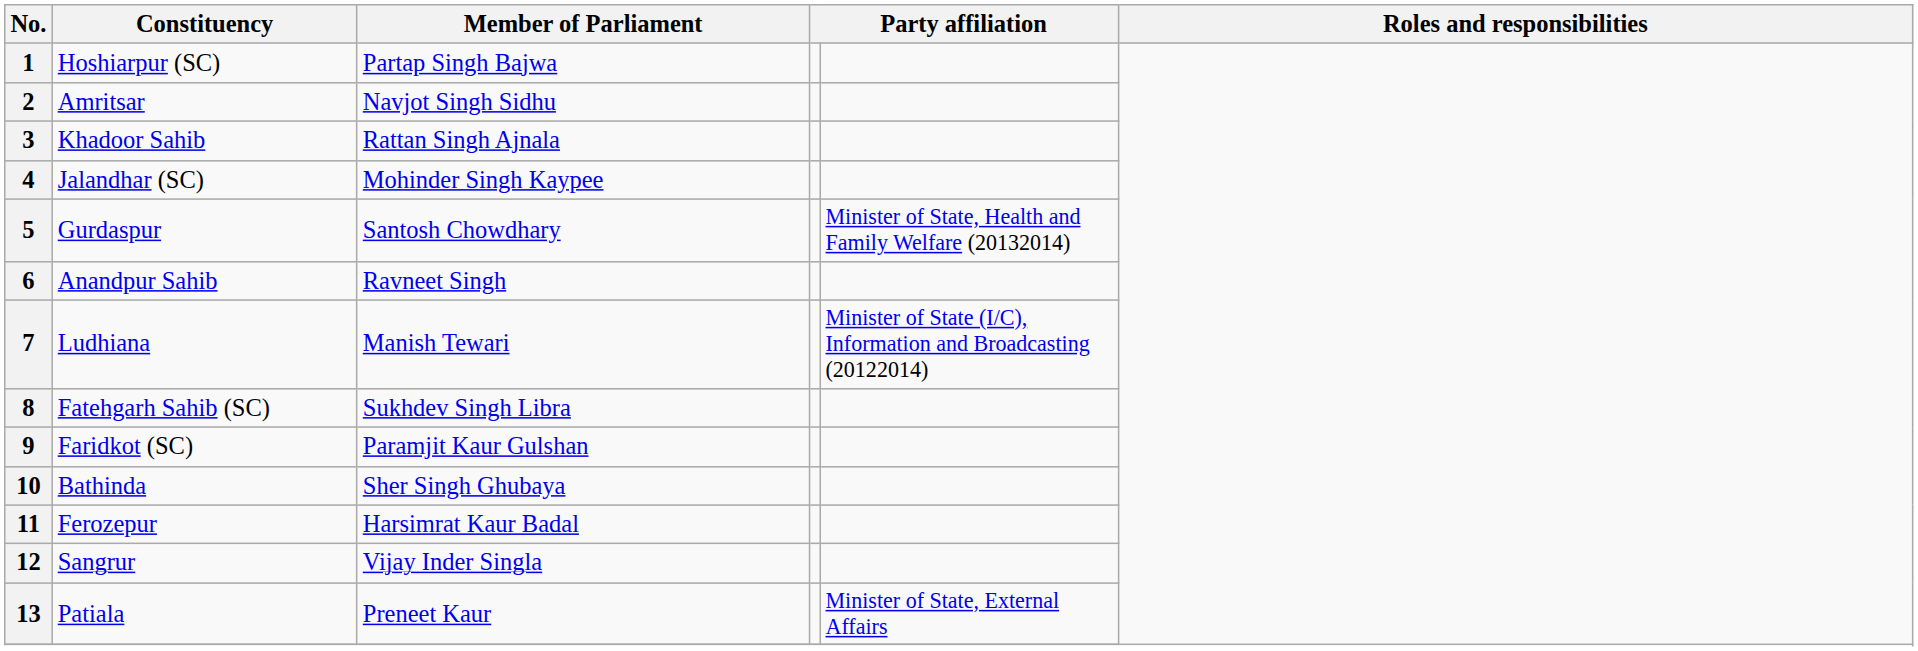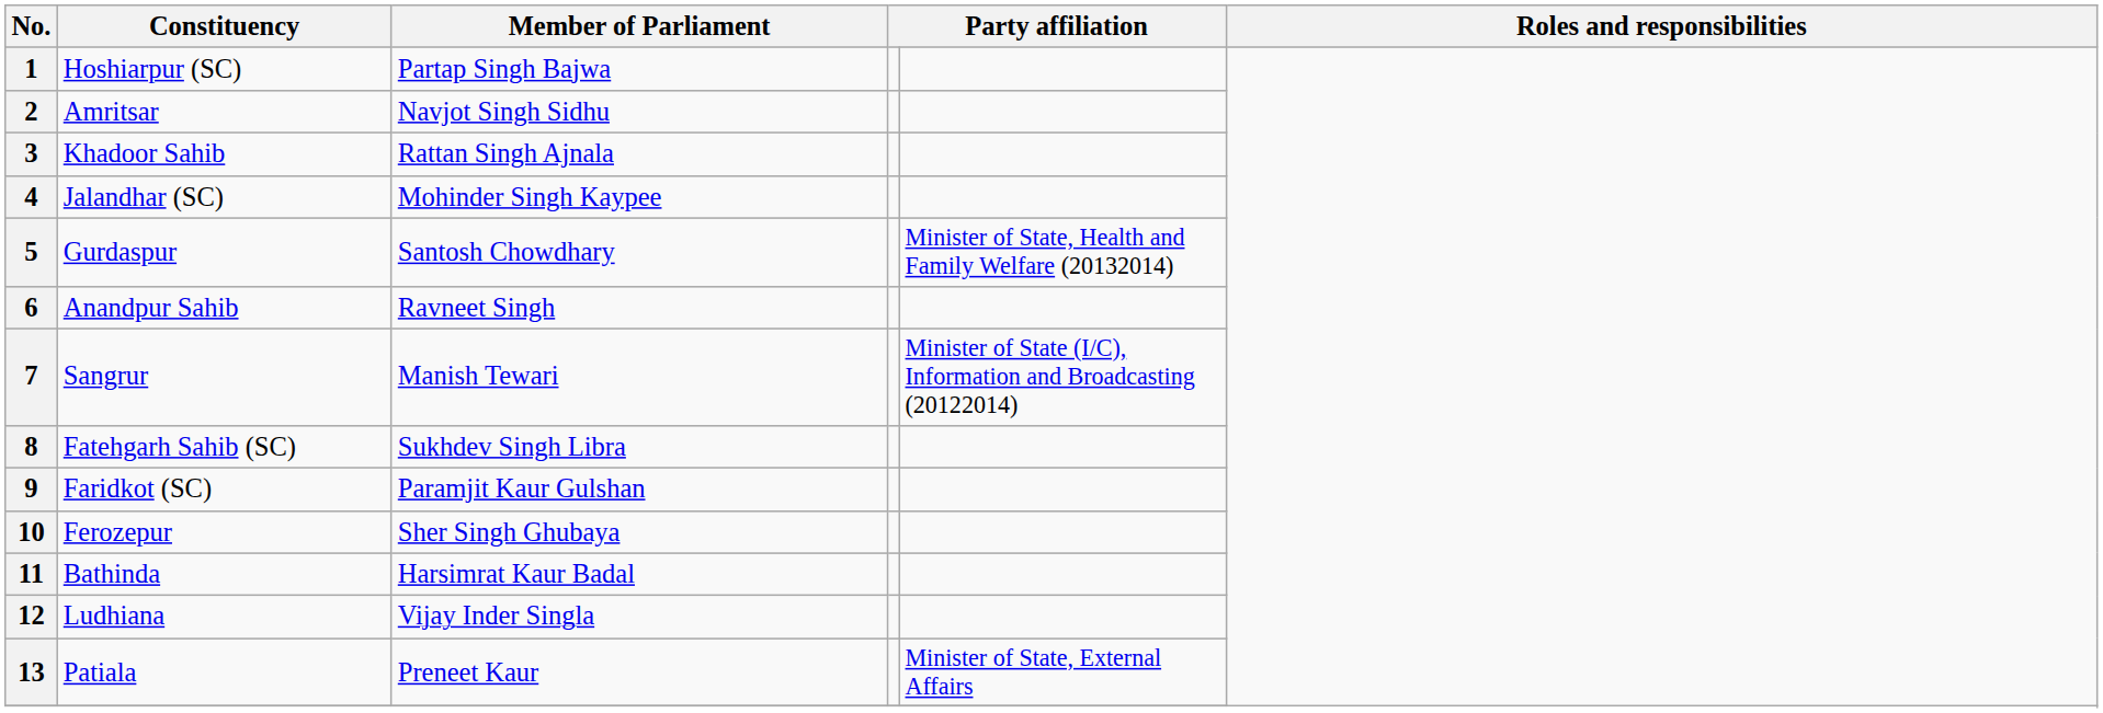7 | Constituency: Ludhiana -> Sangrur
10 | Constituency: Bathinda -> Ferozepur
11 | Constituency: Ferozepur -> Bathinda
12 | Constituency: Sangrur -> Ludhiana
